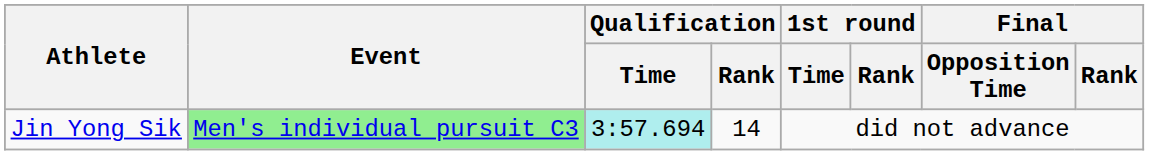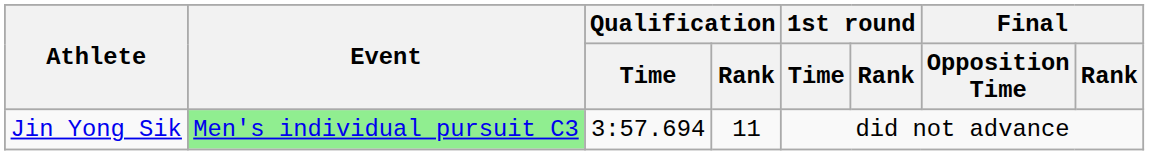Jin Yong Sik | Qualification / Time: paleturquoise background -> no background
Jin Yong Sik | Qualification / Rank: 14 -> 11
